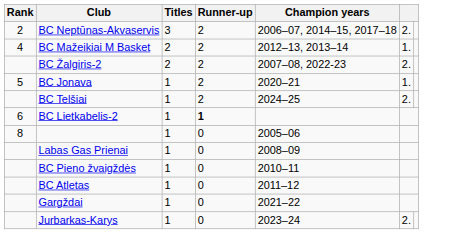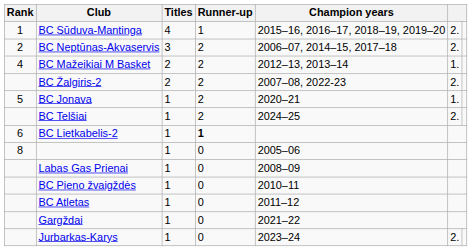+ row: 1 | BC Sūduva-Mantinga | 4 | 1 | 2015–16, 2016–17, 2018–19, 2019–20 | 2.
